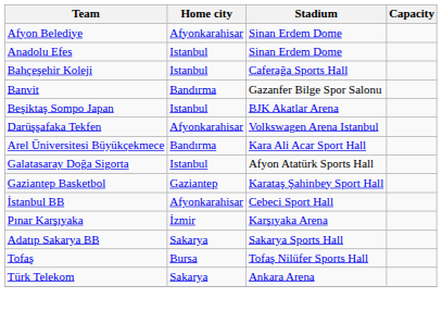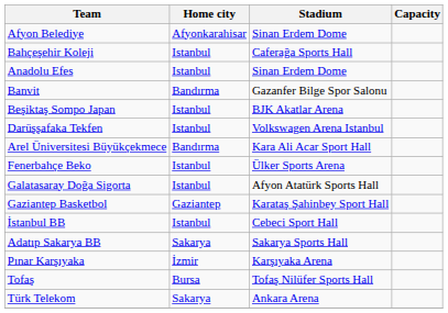rows swapped: Anadolu Efes <-> Bahçeşehir Koleji
Darüşşafaka Tekfen | Home city: Afyonkarahisar -> Istanbul
+ row: Fenerbahçe Beko | Istanbul | Ülker Sports Arena
İstanbul BB | Home city: Afyonkarahisar -> Istanbul
rows swapped: Pınar Karşıyaka <-> Adatıp Sakarya BB
